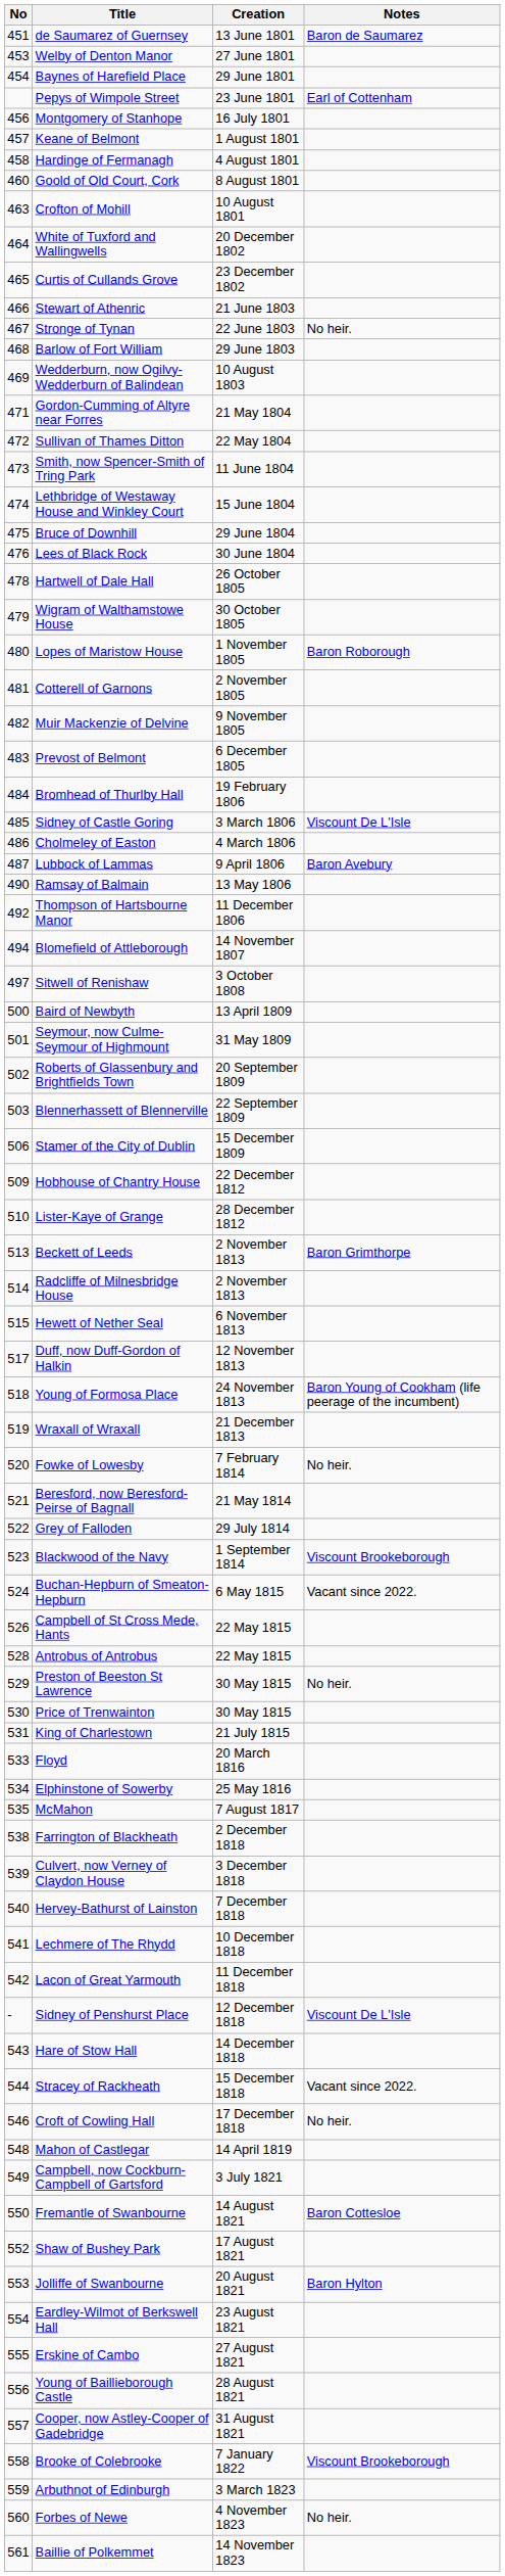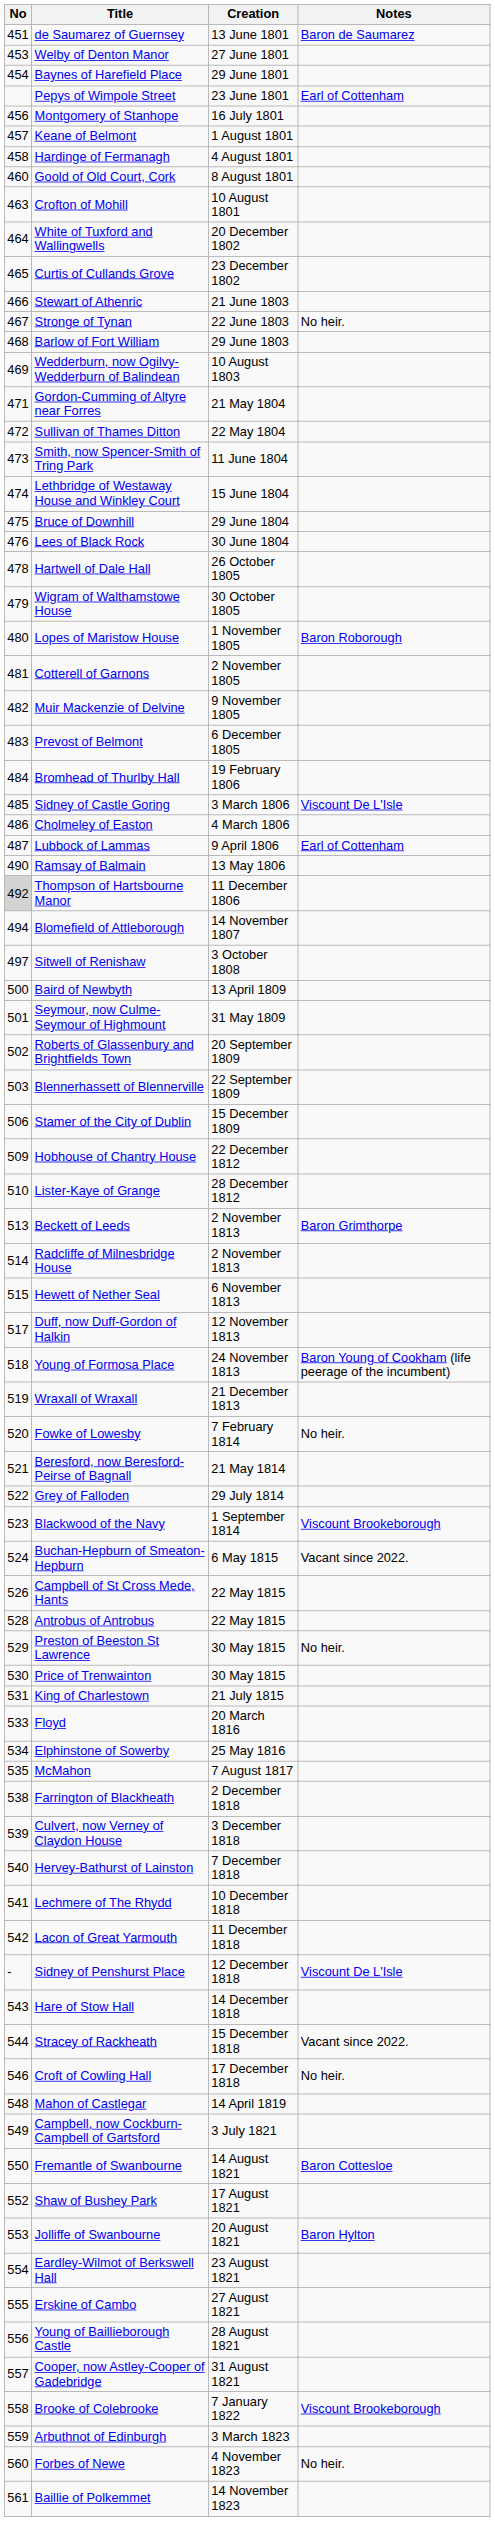Lubbock of Lammas | Notes: Baron Avebury -> Earl of Cottenham
Thompson of Hartsbourne Manor | No: no background -> lightgrey background
